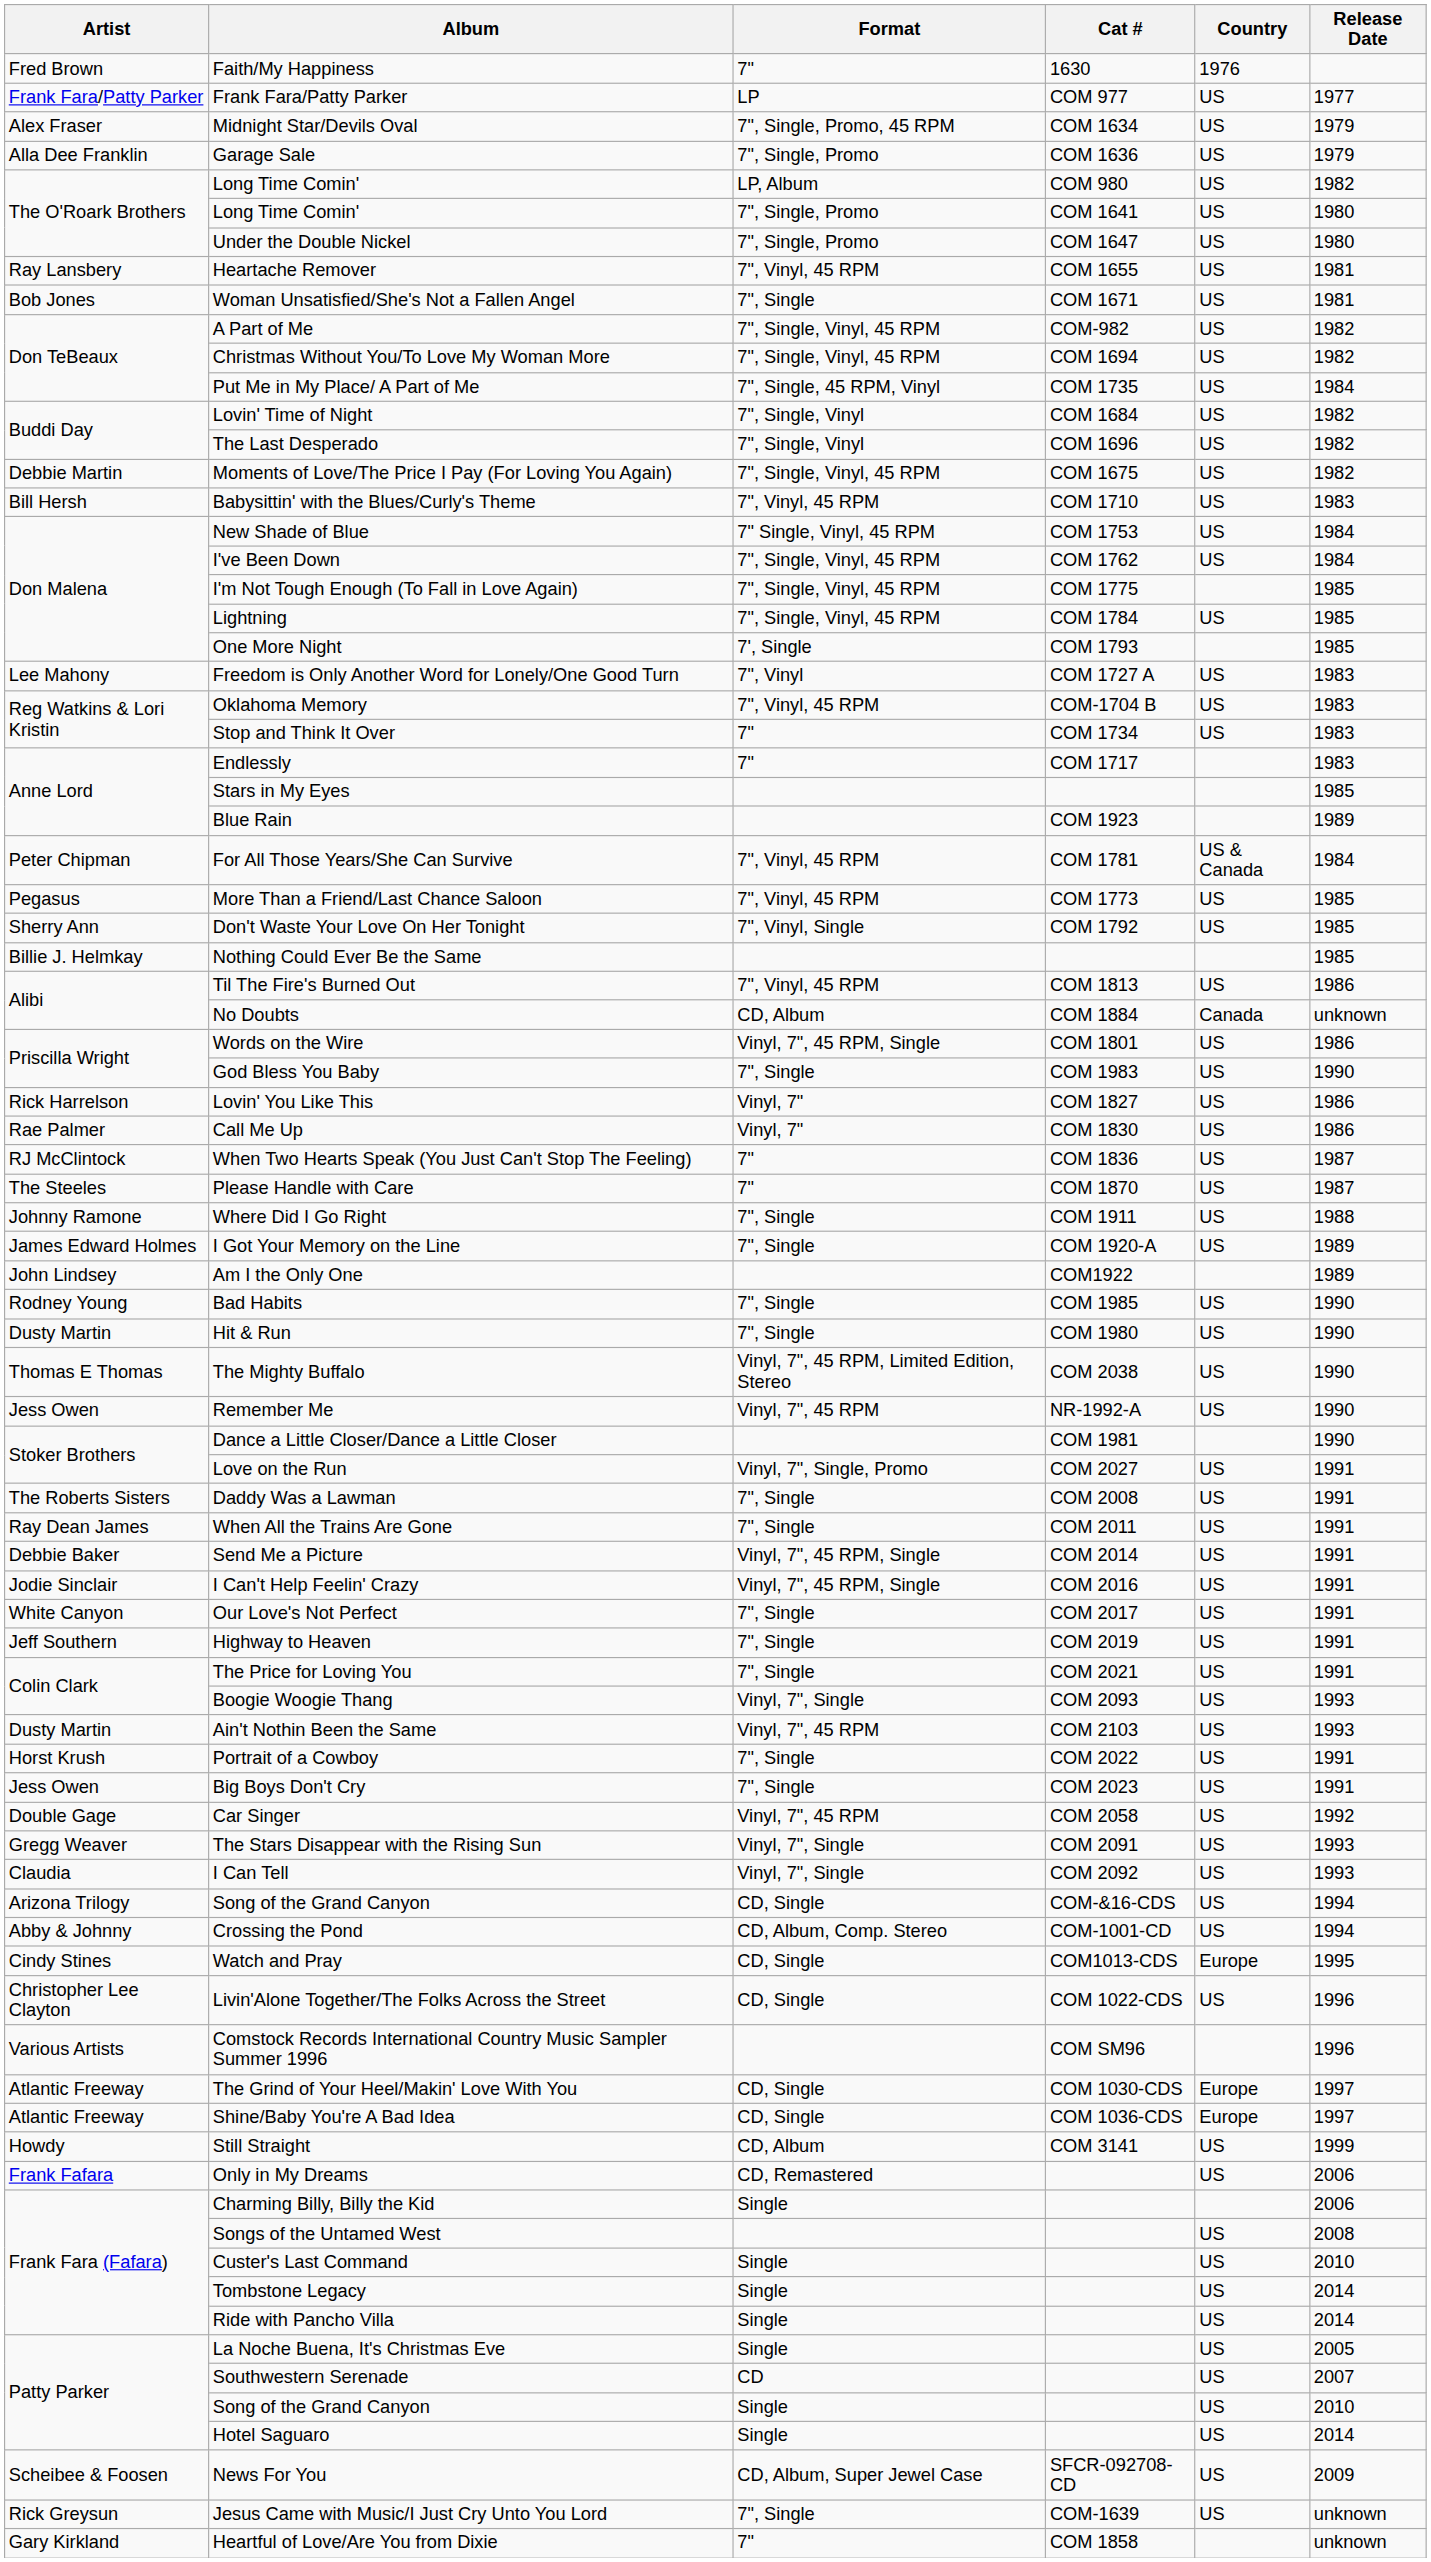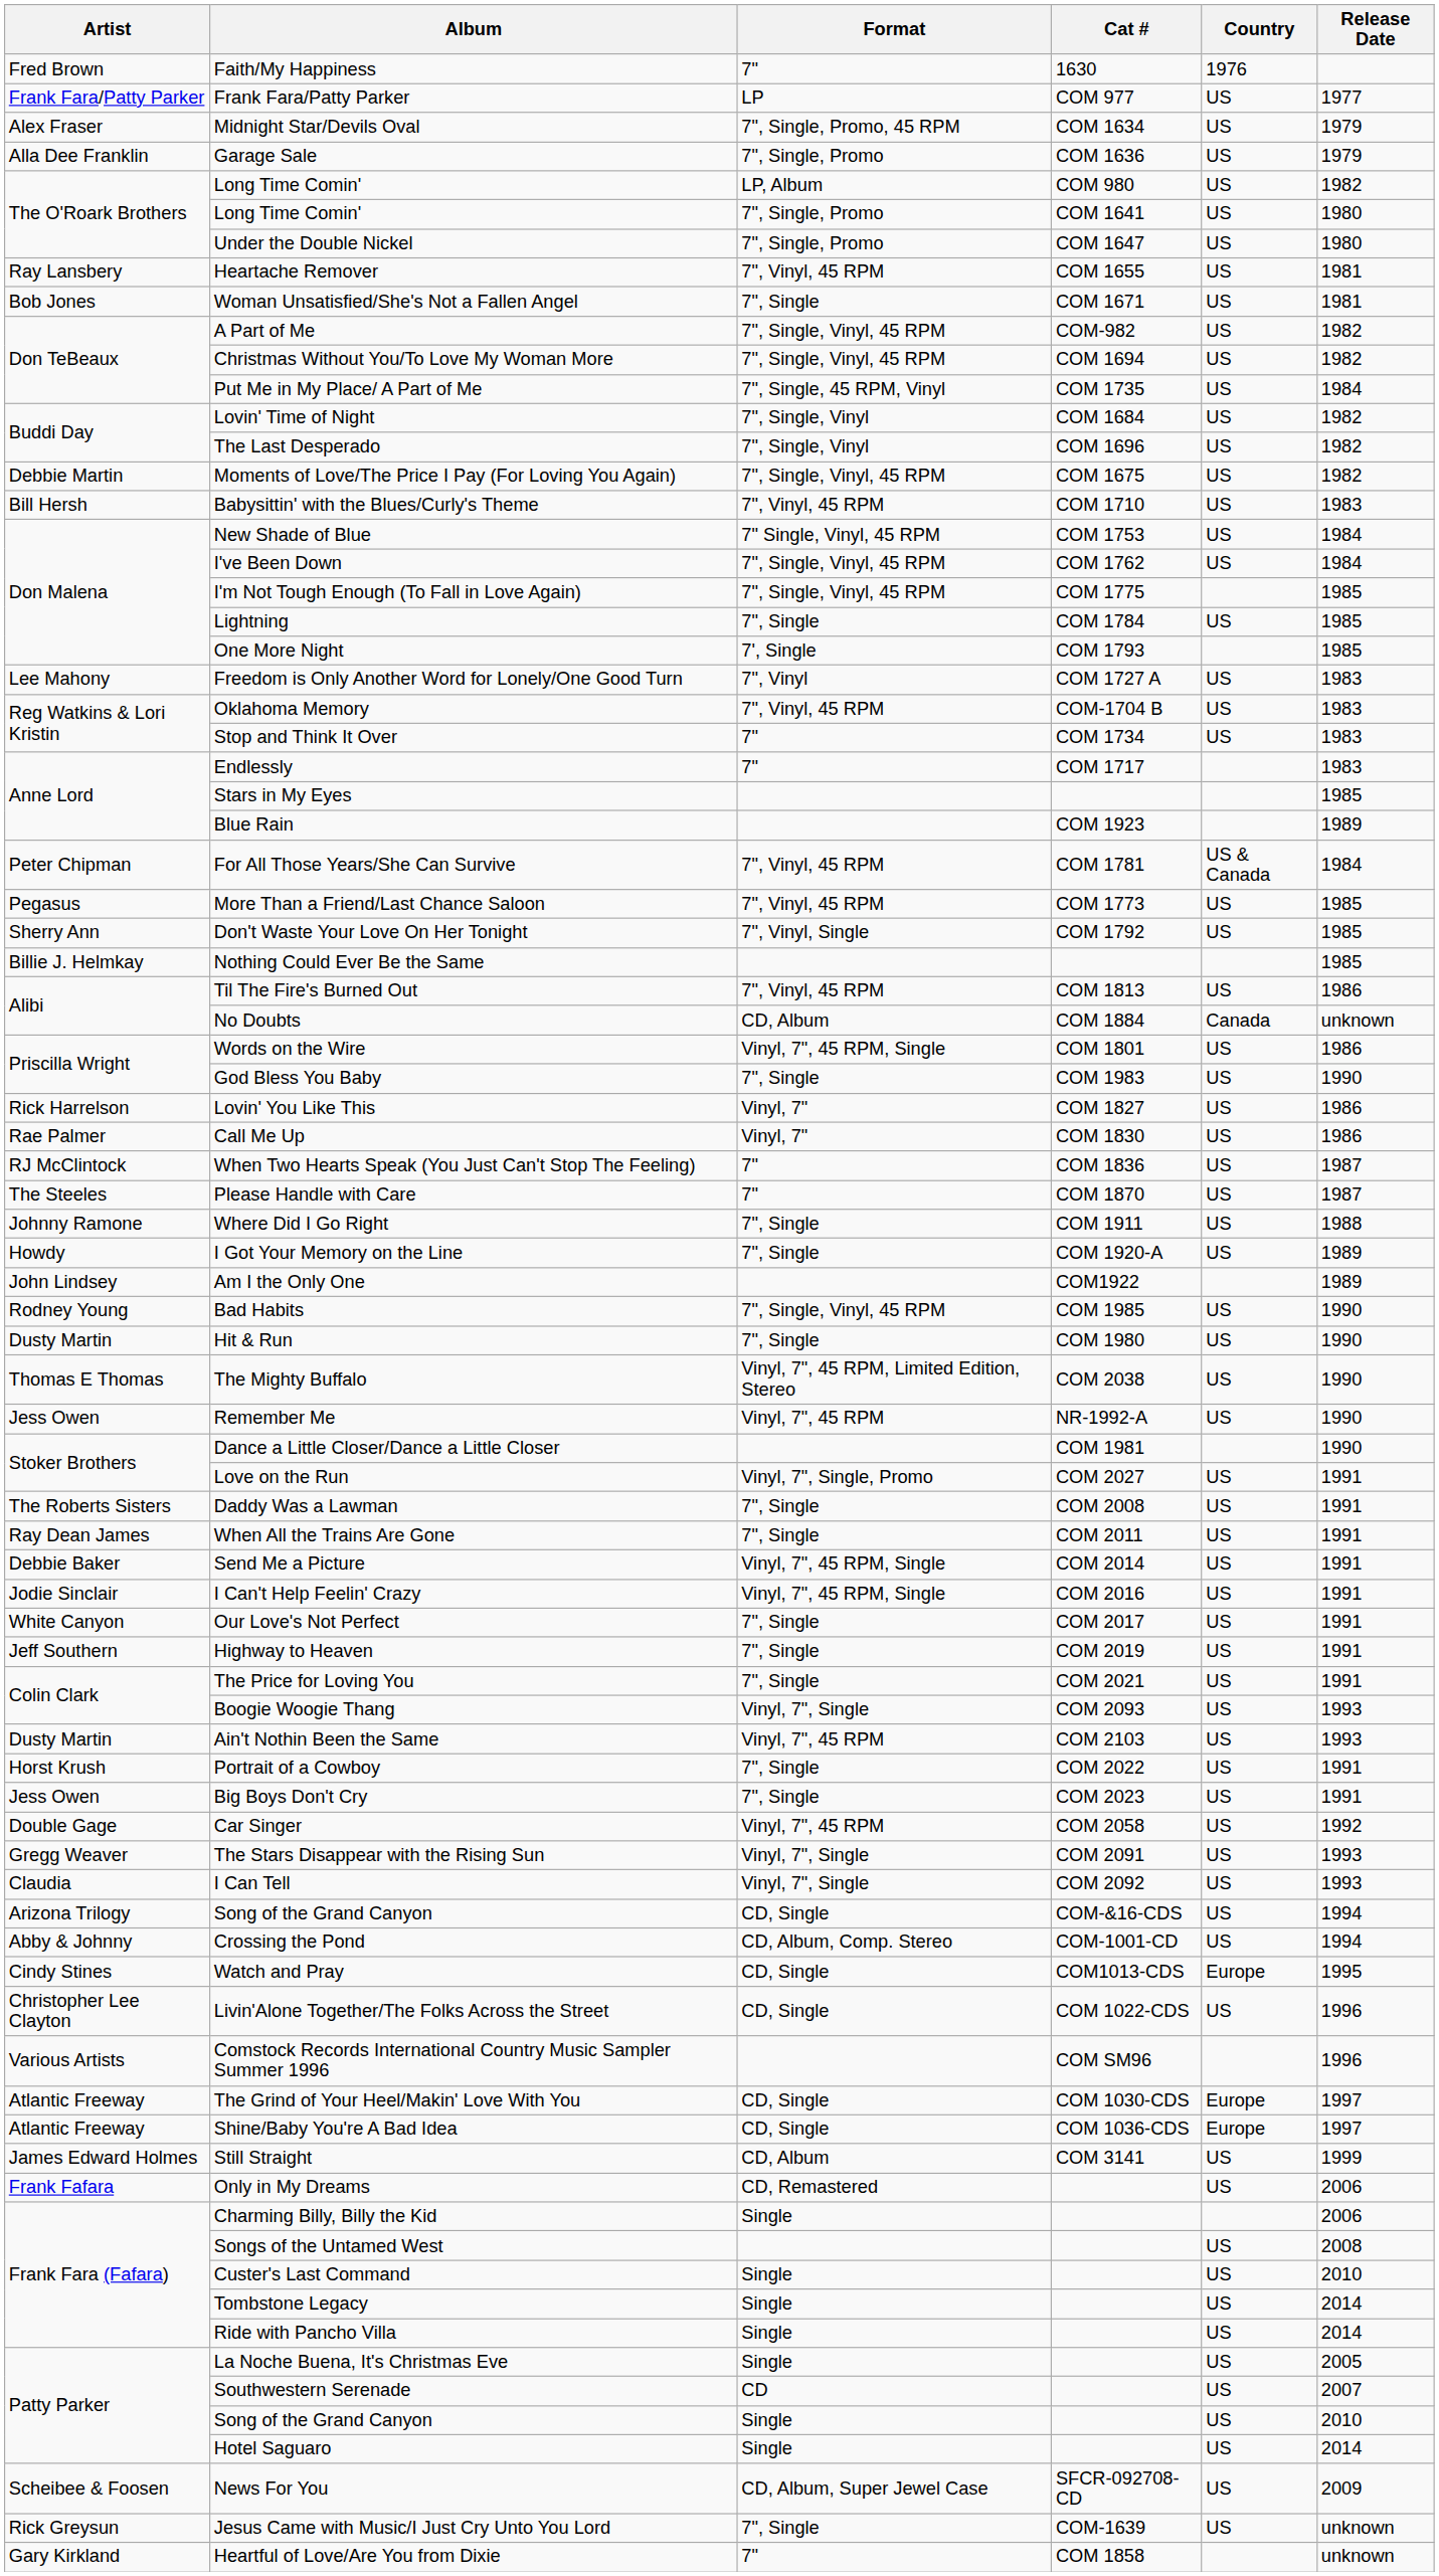Lightning | Format: 7", Single, Vinyl, 45 RPM -> 7", Single
I Got Your Memory on the Line | Artist: James Edward Holmes -> Howdy
Bad Habits | Format: 7", Single -> 7", Single, Vinyl, 45 RPM
Still Straight | Artist: Howdy -> James Edward Holmes
